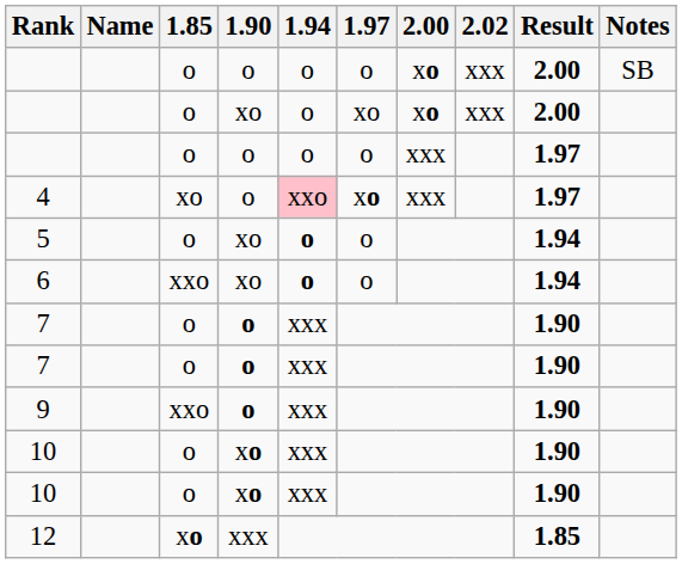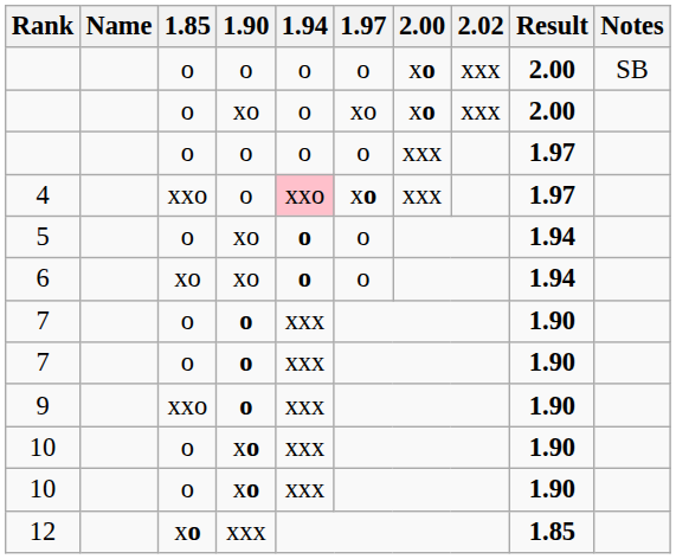4 | 1.85: xo -> xxo
6 | 1.85: xxo -> xo
